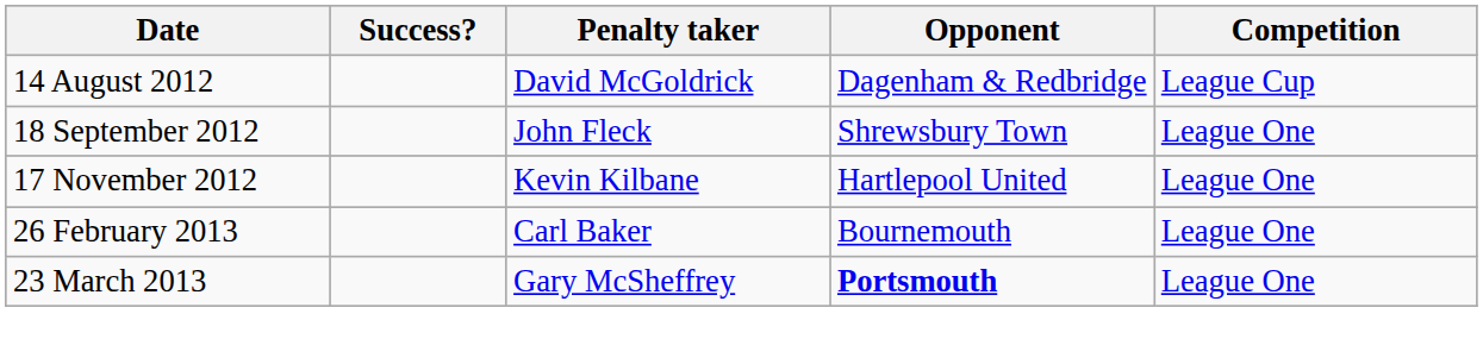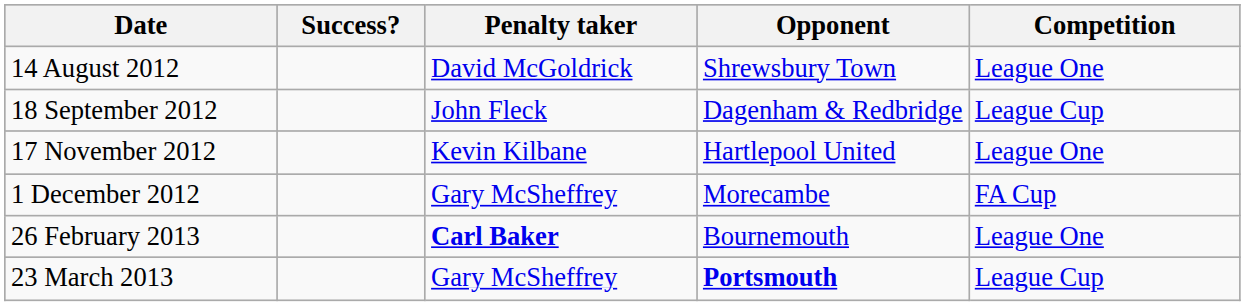14 August 2012 | Opponent: Dagenham & Redbridge -> Shrewsbury Town
14 August 2012 | Competition: League Cup -> League One
18 September 2012 | Opponent: Shrewsbury Town -> Dagenham & Redbridge
18 September 2012 | Competition: League One -> League Cup
+ row: 1 December 2012 | Gary McSheffrey | Morecambe | FA Cup
26 February 2013 | Penalty taker: normal -> bold
23 March 2013 | Competition: League One -> League Cup
